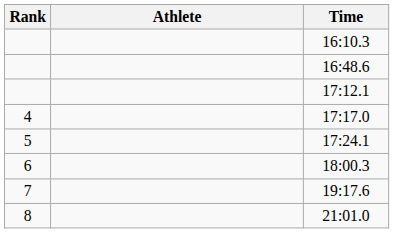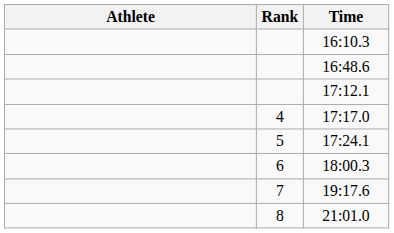columns swapped: Rank <-> Athlete
